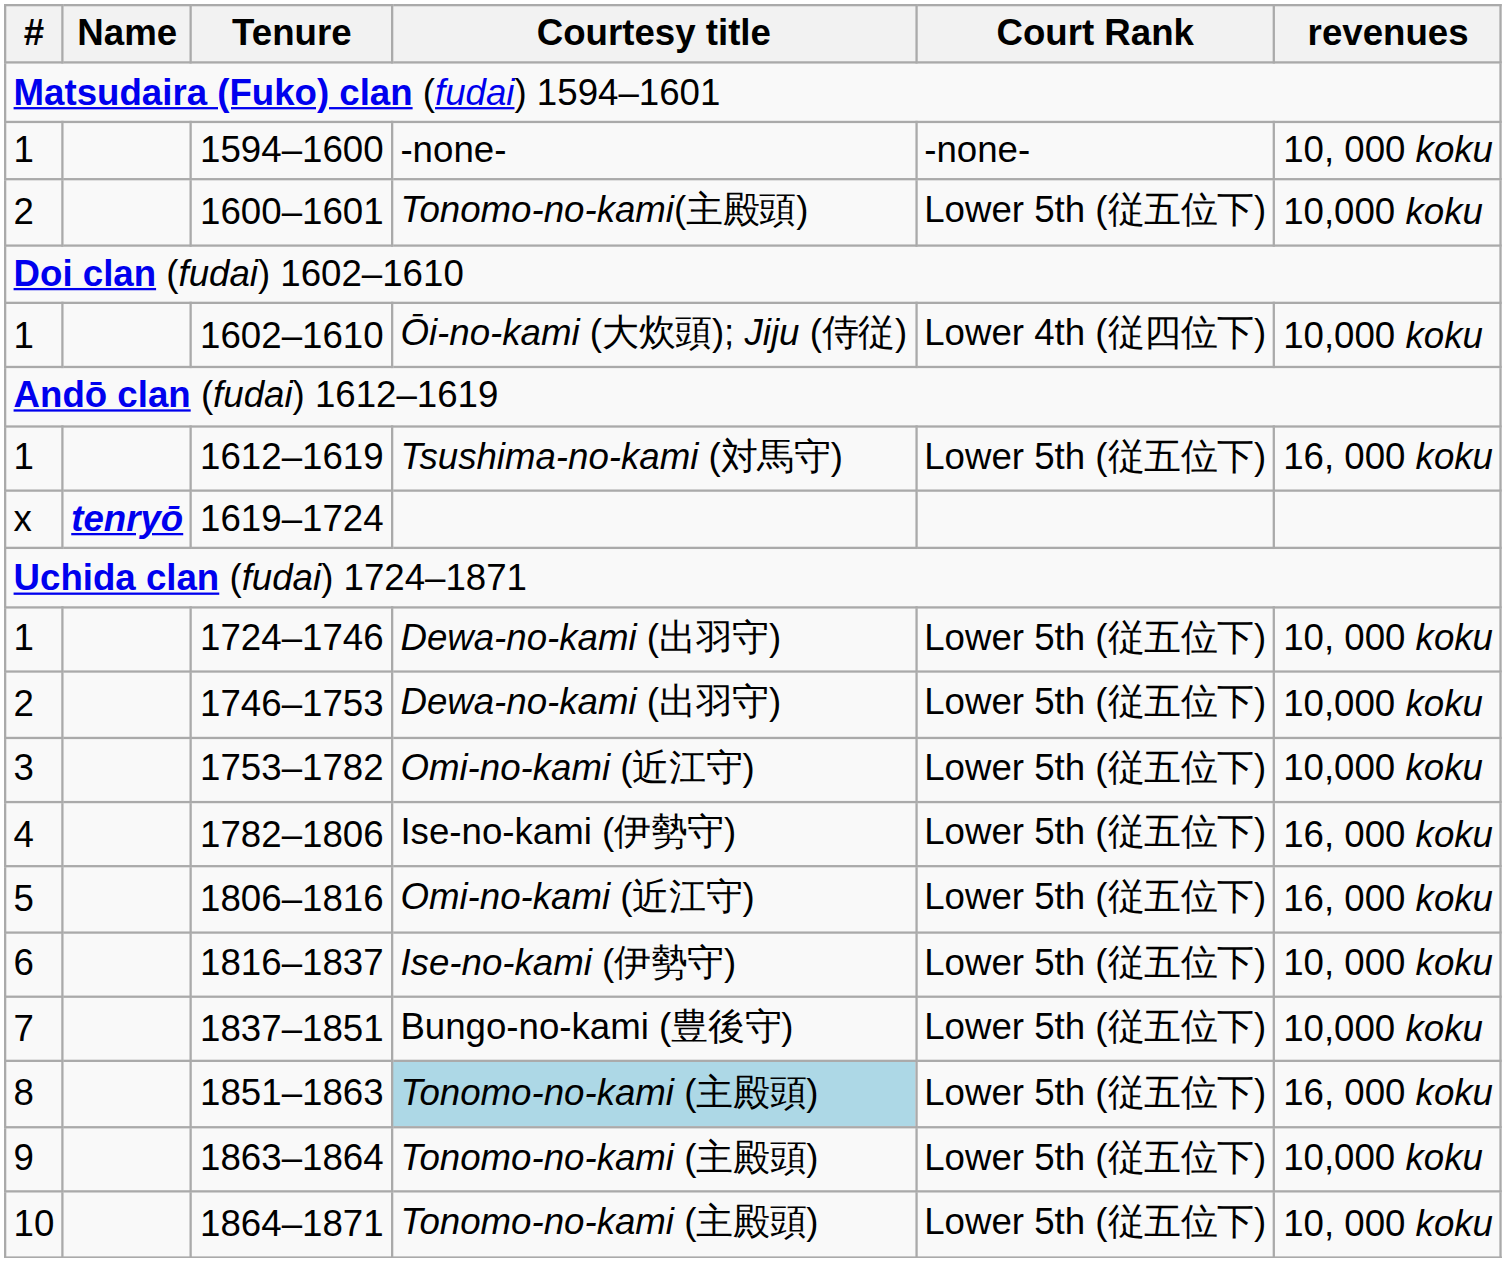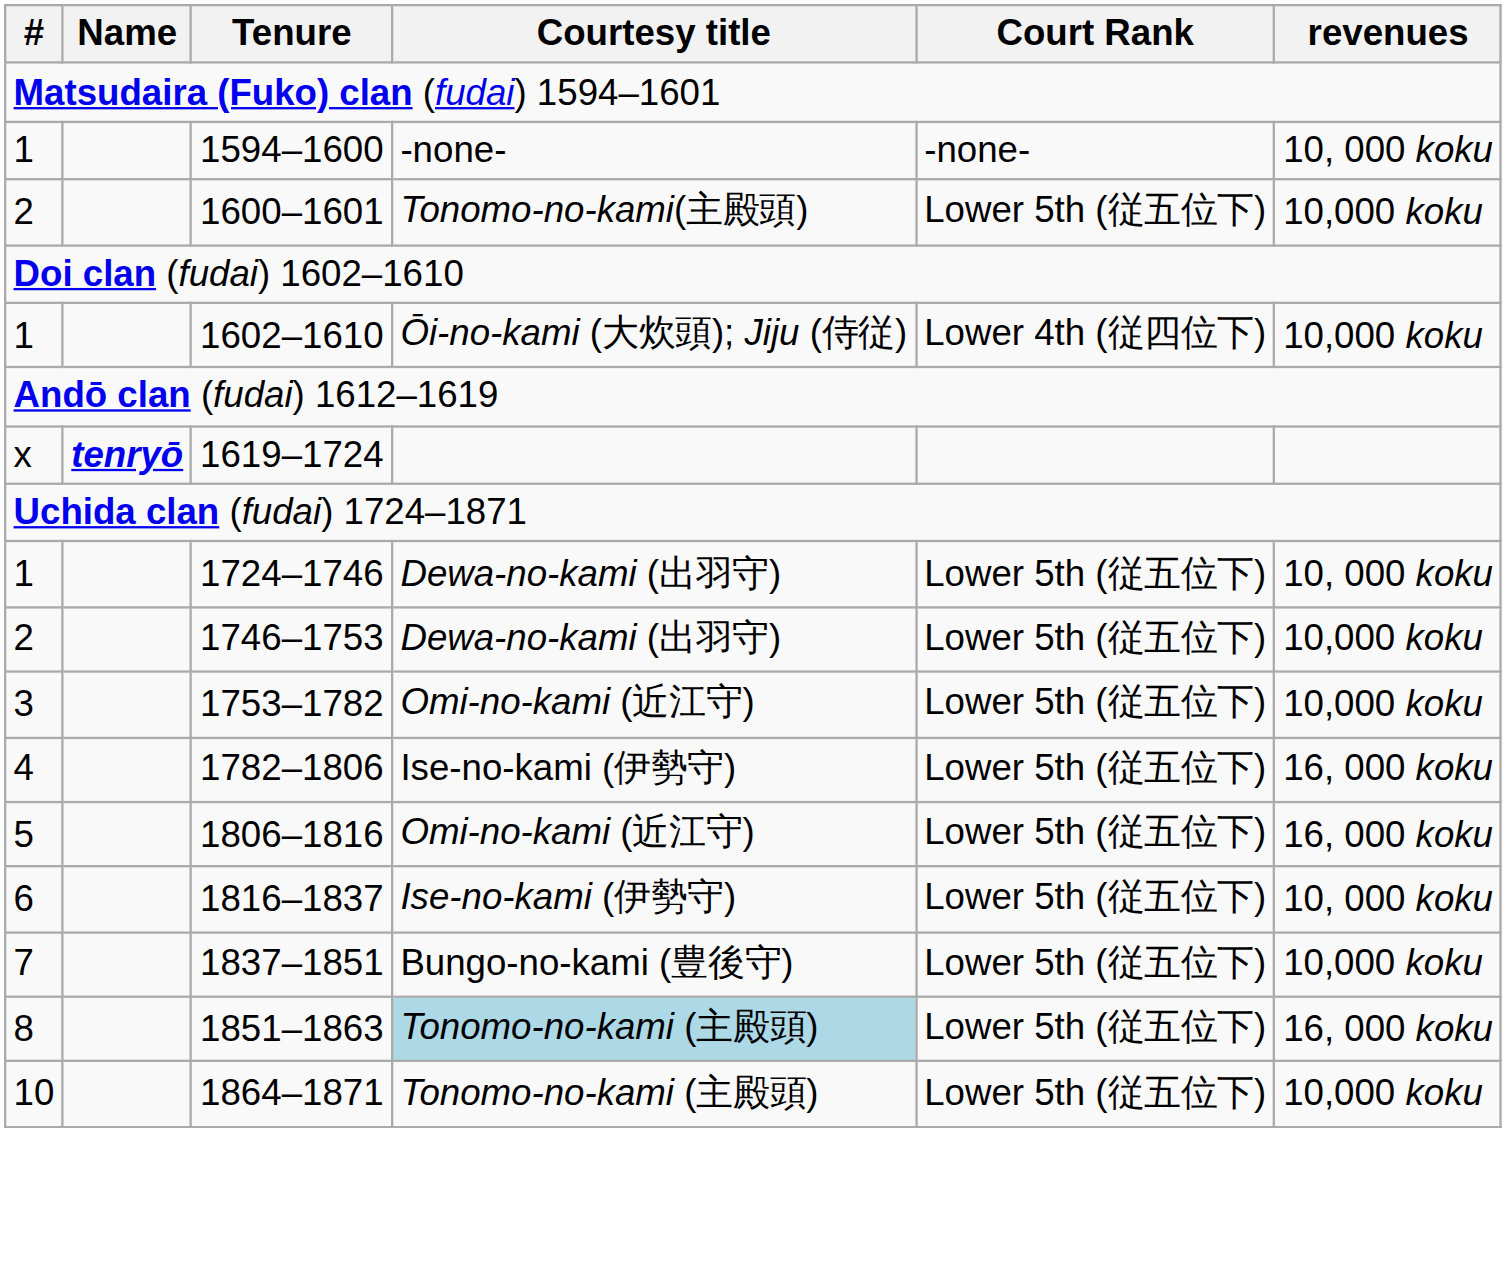- row: 1 | 1612–1619 | Tsushima-no-kami (対馬守) | Lower 5th (従五位下) | 16, 000 koku
- row: 9 | 1863–1864 | Tonomo-no-kami (主殿頭) | Lower 5th (従五位下) | 10,000 koku
1864–1871 | revenues: 10, 000 koku -> 10,000 koku
